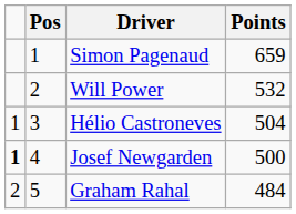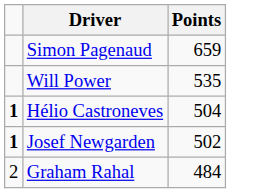- column: Pos | 1 | 2 | 3 | 4 | 5
Will Power | Points: 532 -> 535
Hélio Castroneves | column 1: normal -> bold
Josef Newgarden | Points: 500 -> 502
